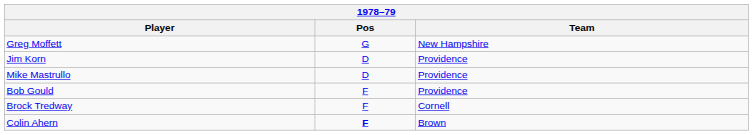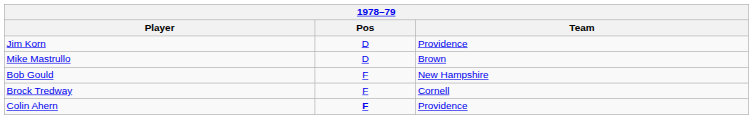- row: Greg Moffett | G | New Hampshire
Mike Mastrullo | Team: Providence -> Brown
Bob Gould | Team: Providence -> New Hampshire
Colin Ahern | Team: Brown -> Providence
